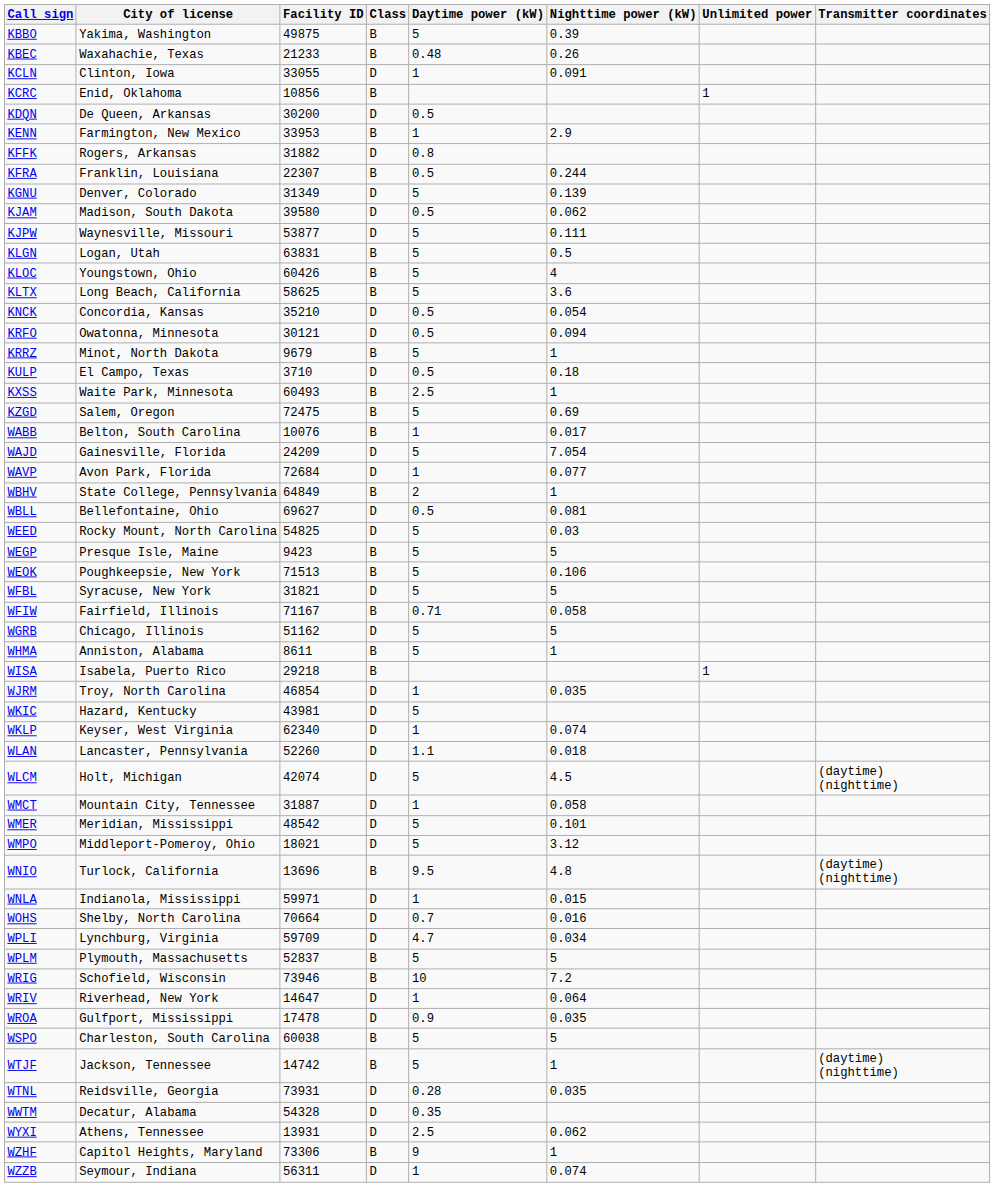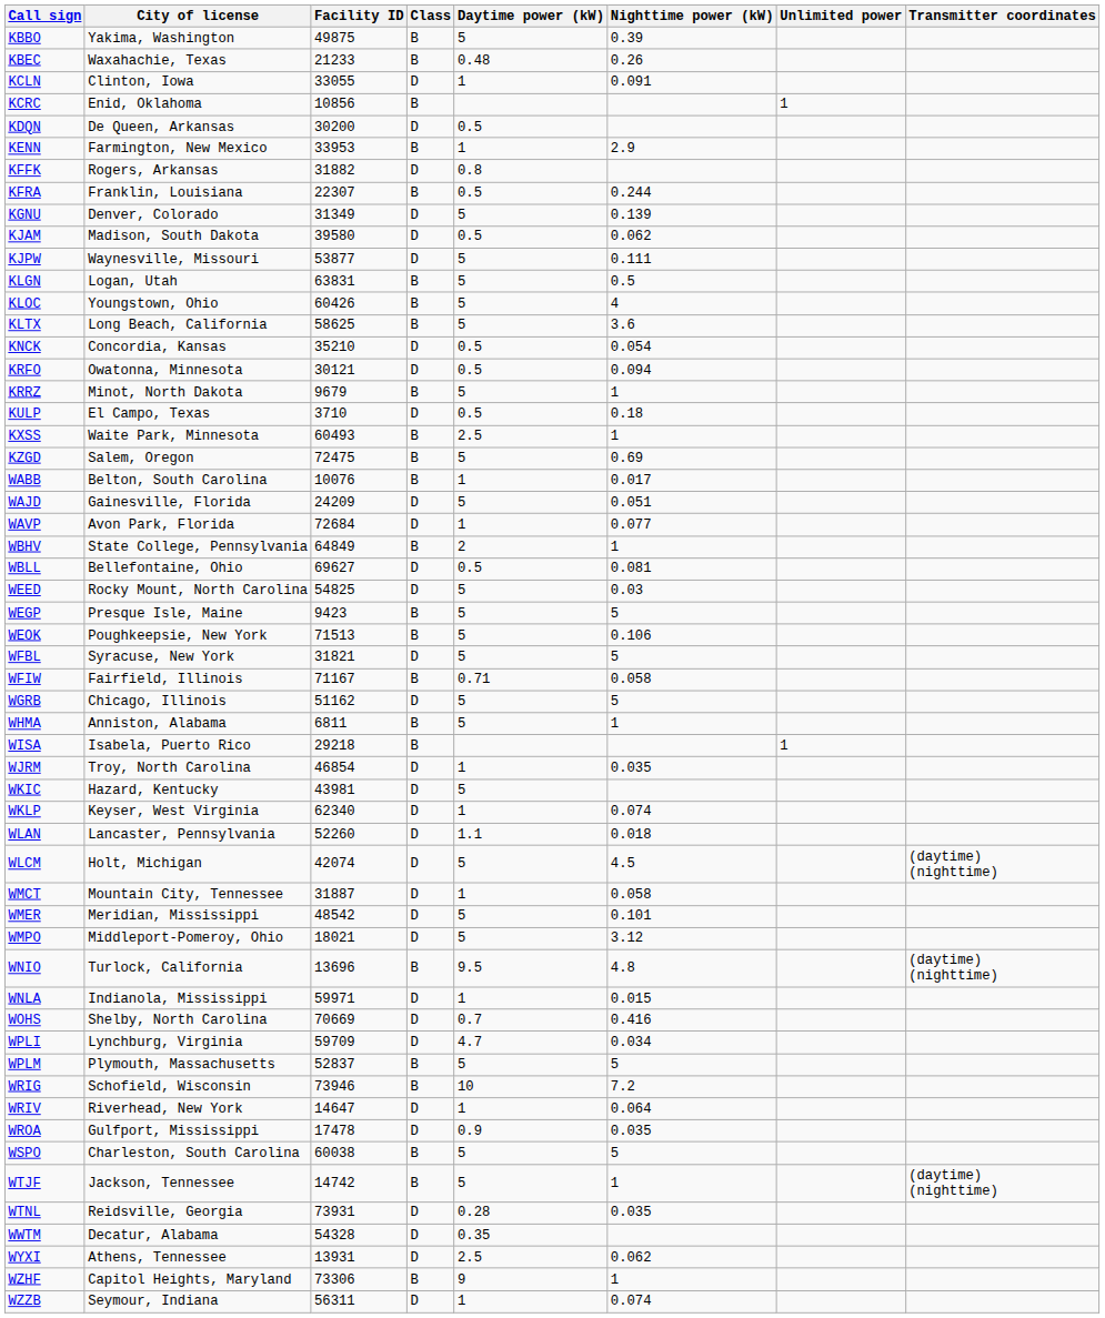WAJD | Nighttime power (kW): 7.054 -> 0.051
WHMA | Facility ID: 8611 -> 6811
WOHS | Facility ID: 70664 -> 70669
WOHS | Nighttime power (kW): 0.016 -> 0.416
